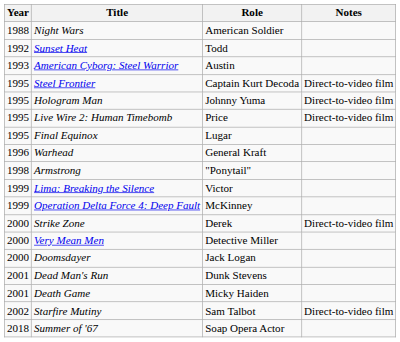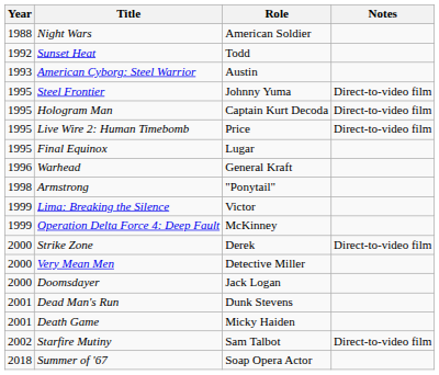Steel Frontier | Role: Captain Kurt Decoda -> Johnny Yuma
Hologram Man | Role: Johnny Yuma -> Captain Kurt Decoda
